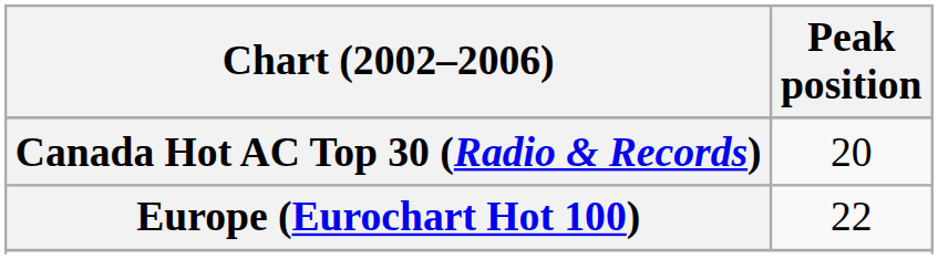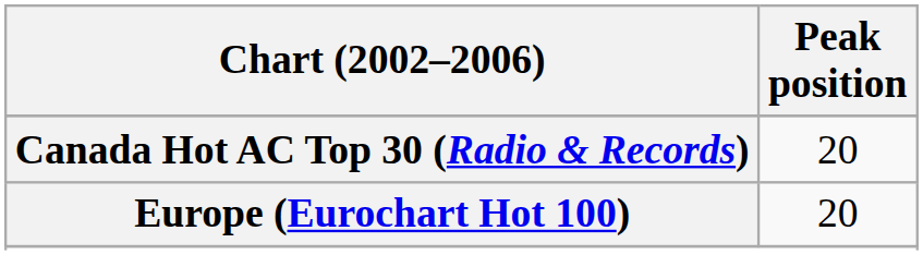Europe (Eurochart Hot 100) | Peak position: 22 -> 20
